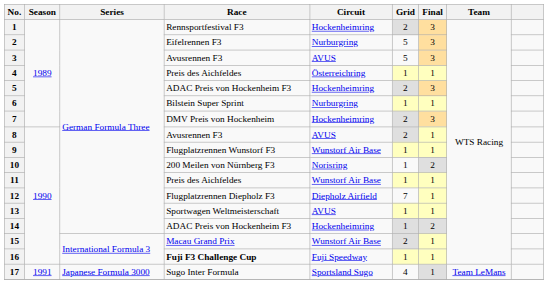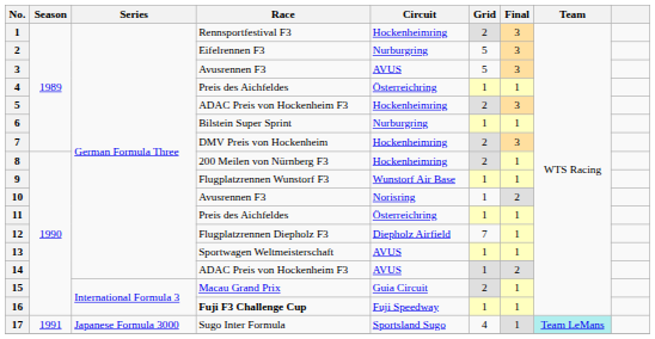8 | Race: Avusrennen F3 -> 200 Meilen von Nürnberg F3
8 | Circuit: AVUS -> Hockenheimring
10 | Race: 200 Meilen von Nürnberg F3 -> Avusrennen F3
11 | Circuit: Wunstorf Air Base -> Österreichring
14 | Circuit: Hockenheimring -> AVUS
15 | Circuit: Wunstorf Air Base -> Guia Circuit
17 | Team: no background -> paleturquoise background
